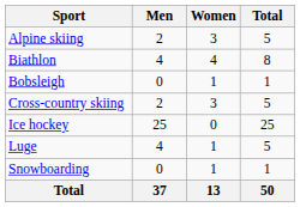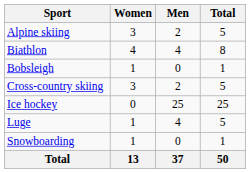columns swapped: Men <-> Women
